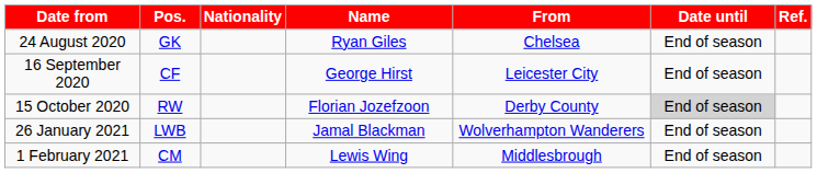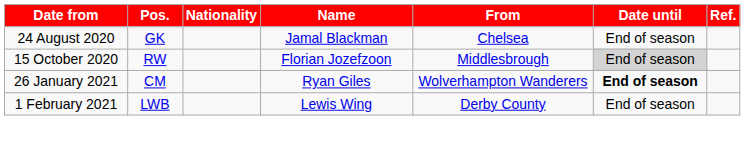24 August 2020 | Name: Ryan Giles -> Jamal Blackman
- row: 16 September 2020 | CF | George Hirst | Leicester City | End of season
15 October 2020 | From: Derby County -> Middlesbrough
26 January 2021 | Pos.: LWB -> CM
26 January 2021 | Name: Jamal Blackman -> Ryan Giles
26 January 2021 | Date until: normal -> bold
1 February 2021 | Pos.: CM -> LWB
1 February 2021 | From: Middlesbrough -> Derby County
